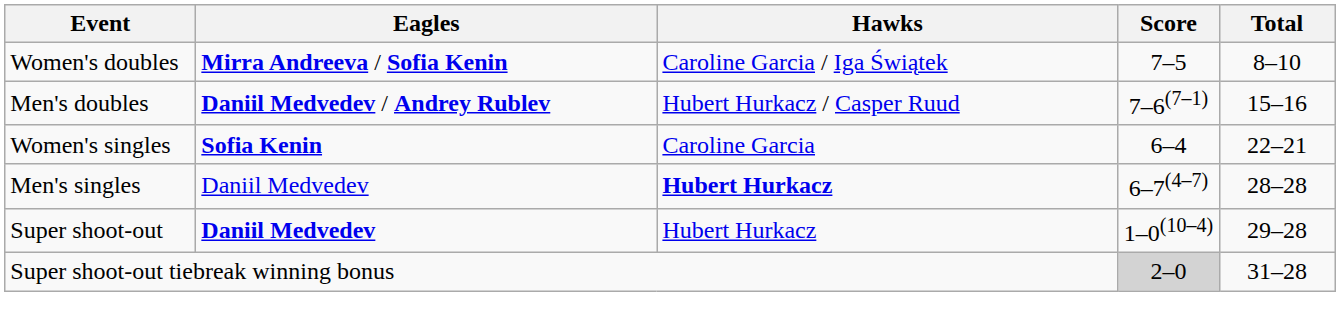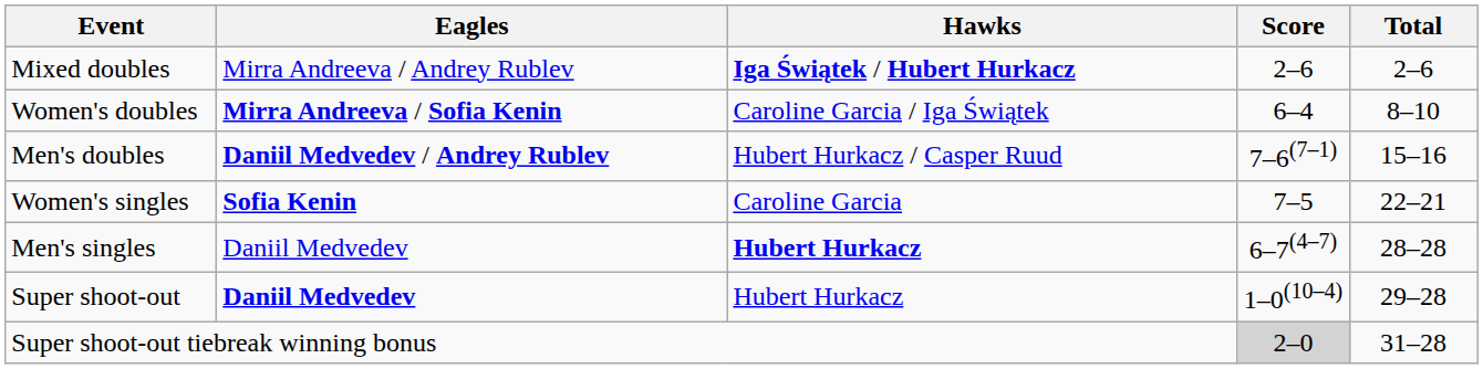+ row: Mixed doubles | Mirra Andreeva / Andrey Rublev | Iga Świątek / Hubert Hurkacz | 2–6 | 2–6
Women's doubles | Score: 7–5 -> 6–4
Women's singles | Score: 6–4 -> 7–5
